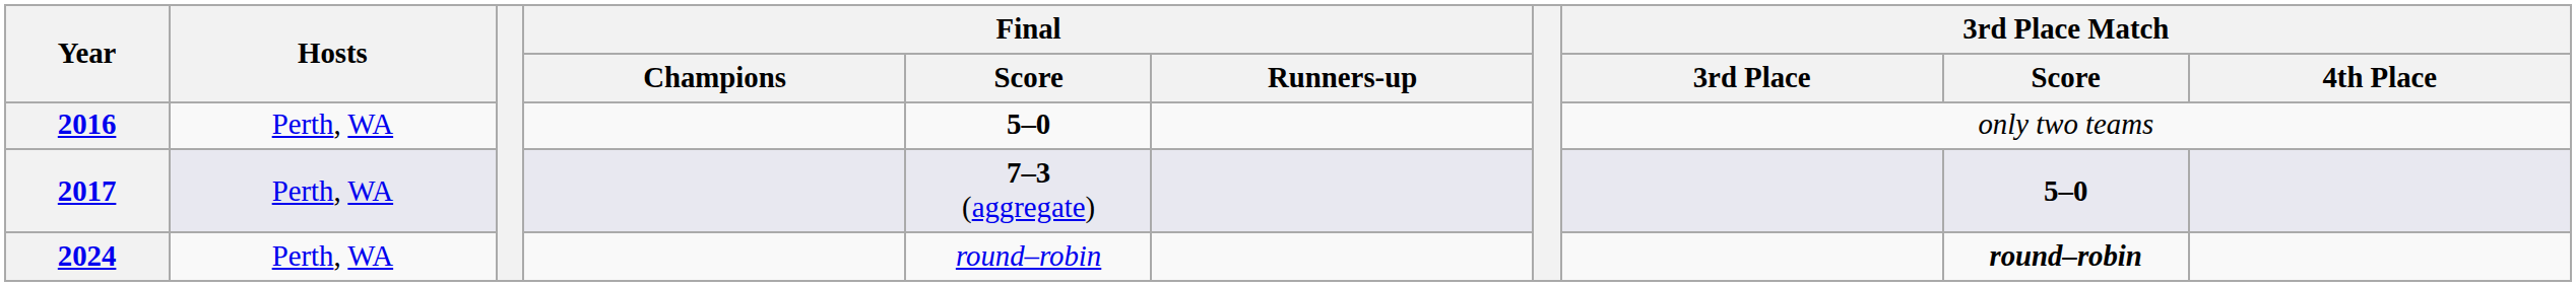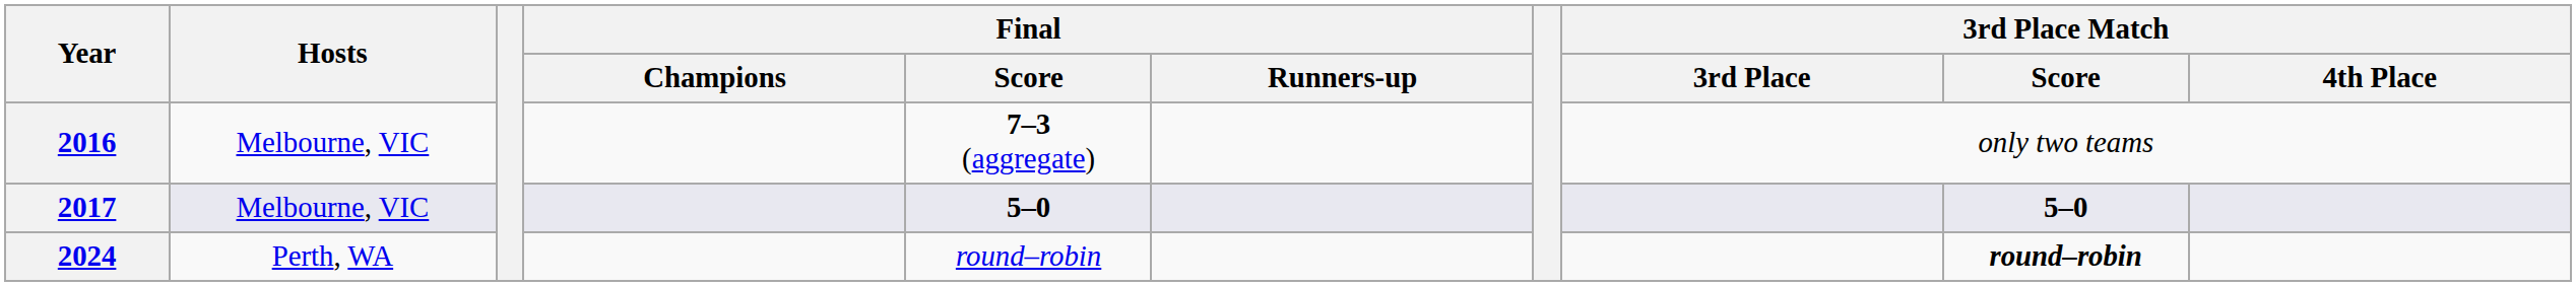2016 | Hosts: Perth, WA -> Melbourne, VIC
2016 | Final / Score: 5–0 -> 7–3 (aggregate)
2017 | Hosts: Perth, WA -> Melbourne, VIC
2017 | Final / Score: 7–3 (aggregate) -> 5–0
